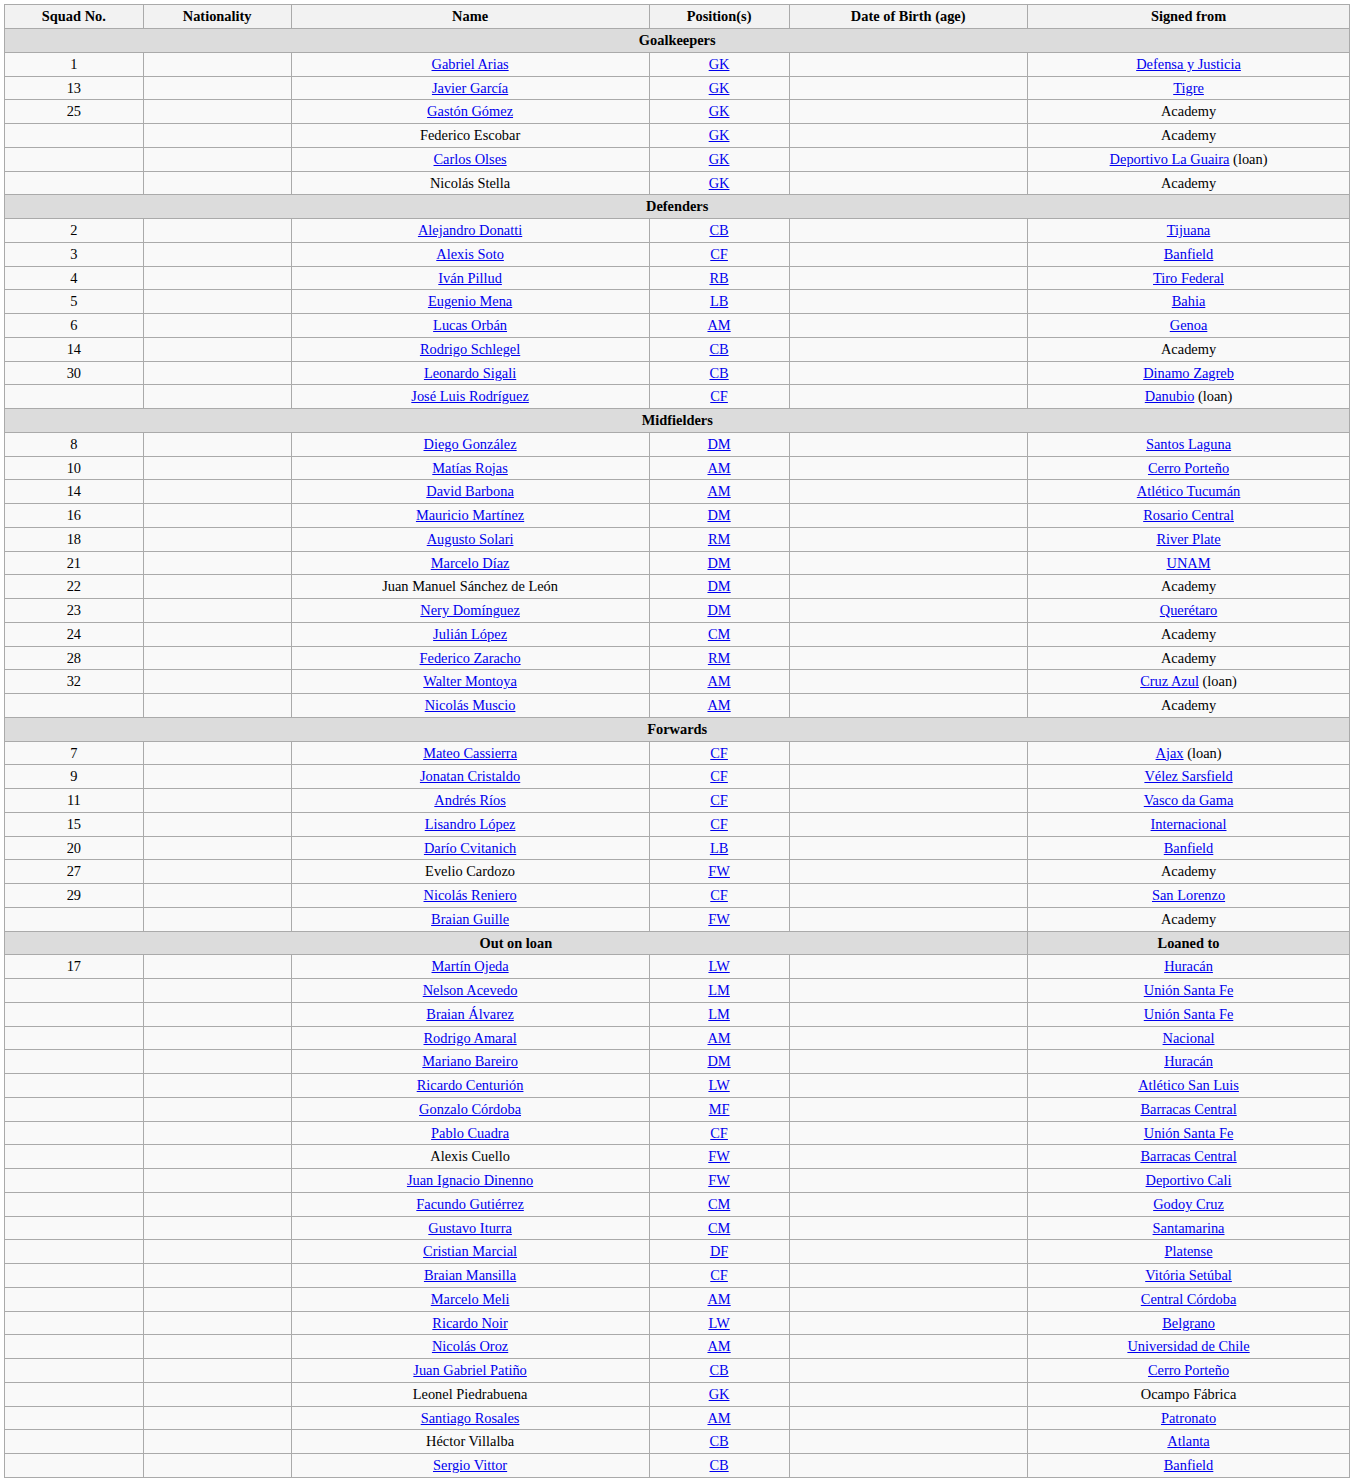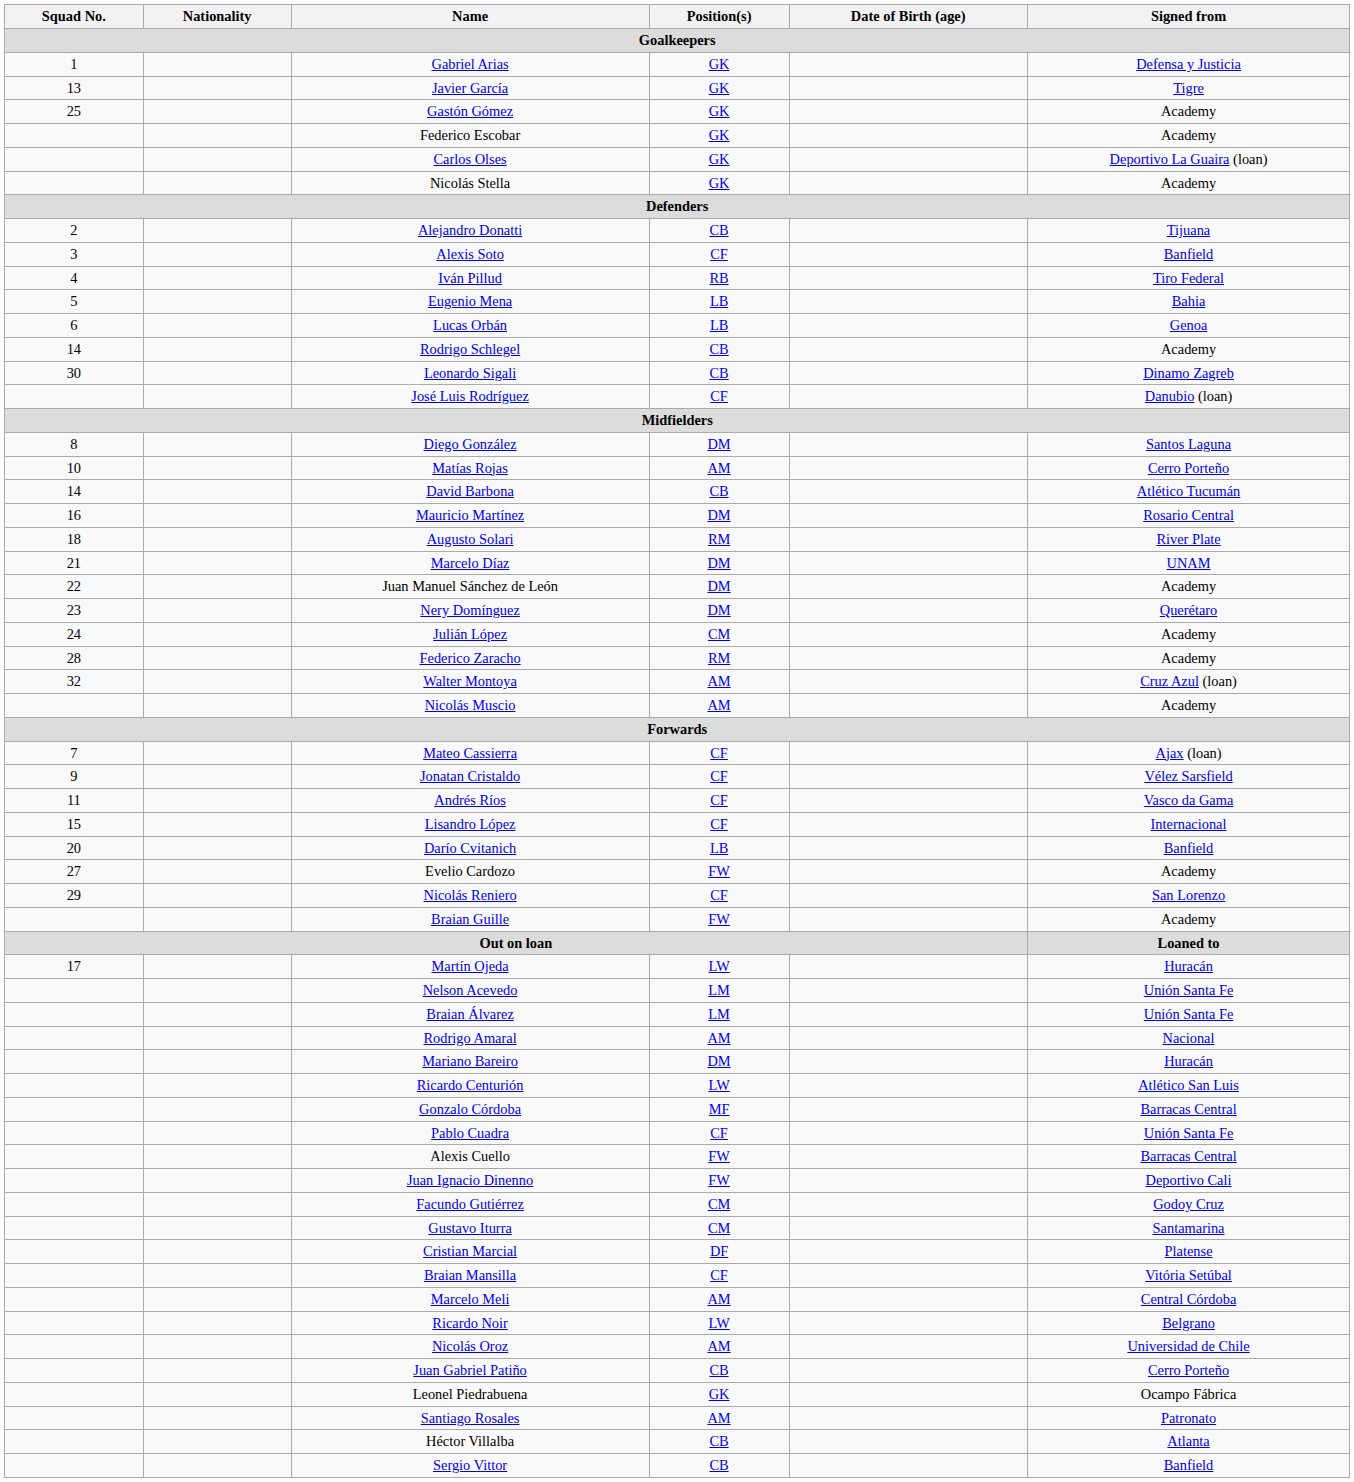Lucas Orbán | Position(s) / Goalkeepers: AM -> LB
David Barbona | Position(s) / Goalkeepers: AM -> CB
